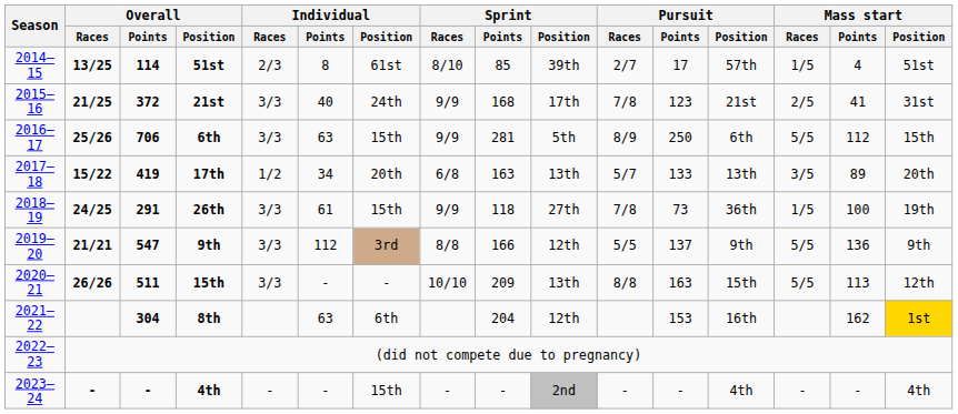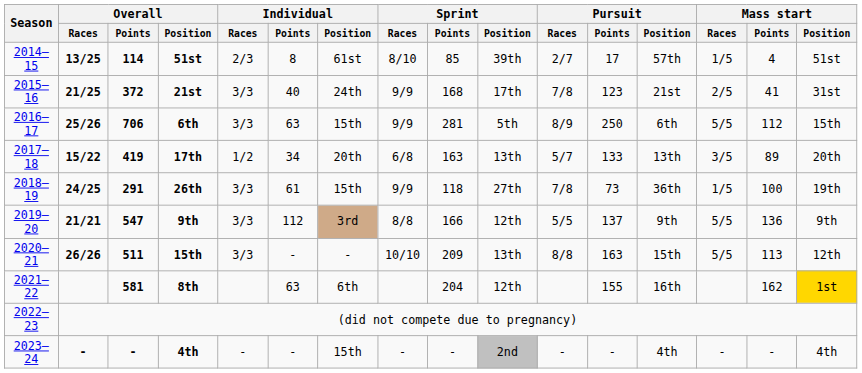8th | Overall / Points: 304 -> 581
8th | Pursuit / Points: 153 -> 155
